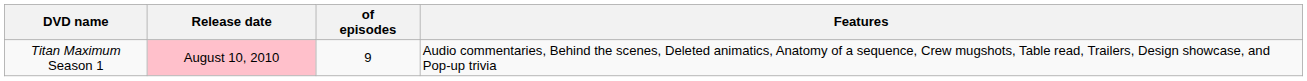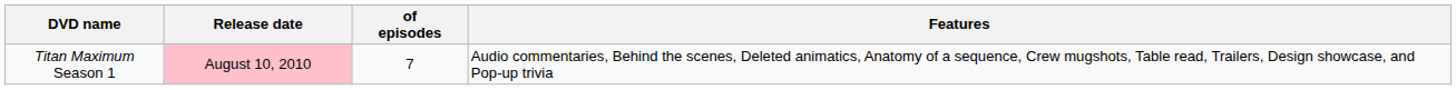Titan Maximum Season 1 | of episodes: 9 -> 7
